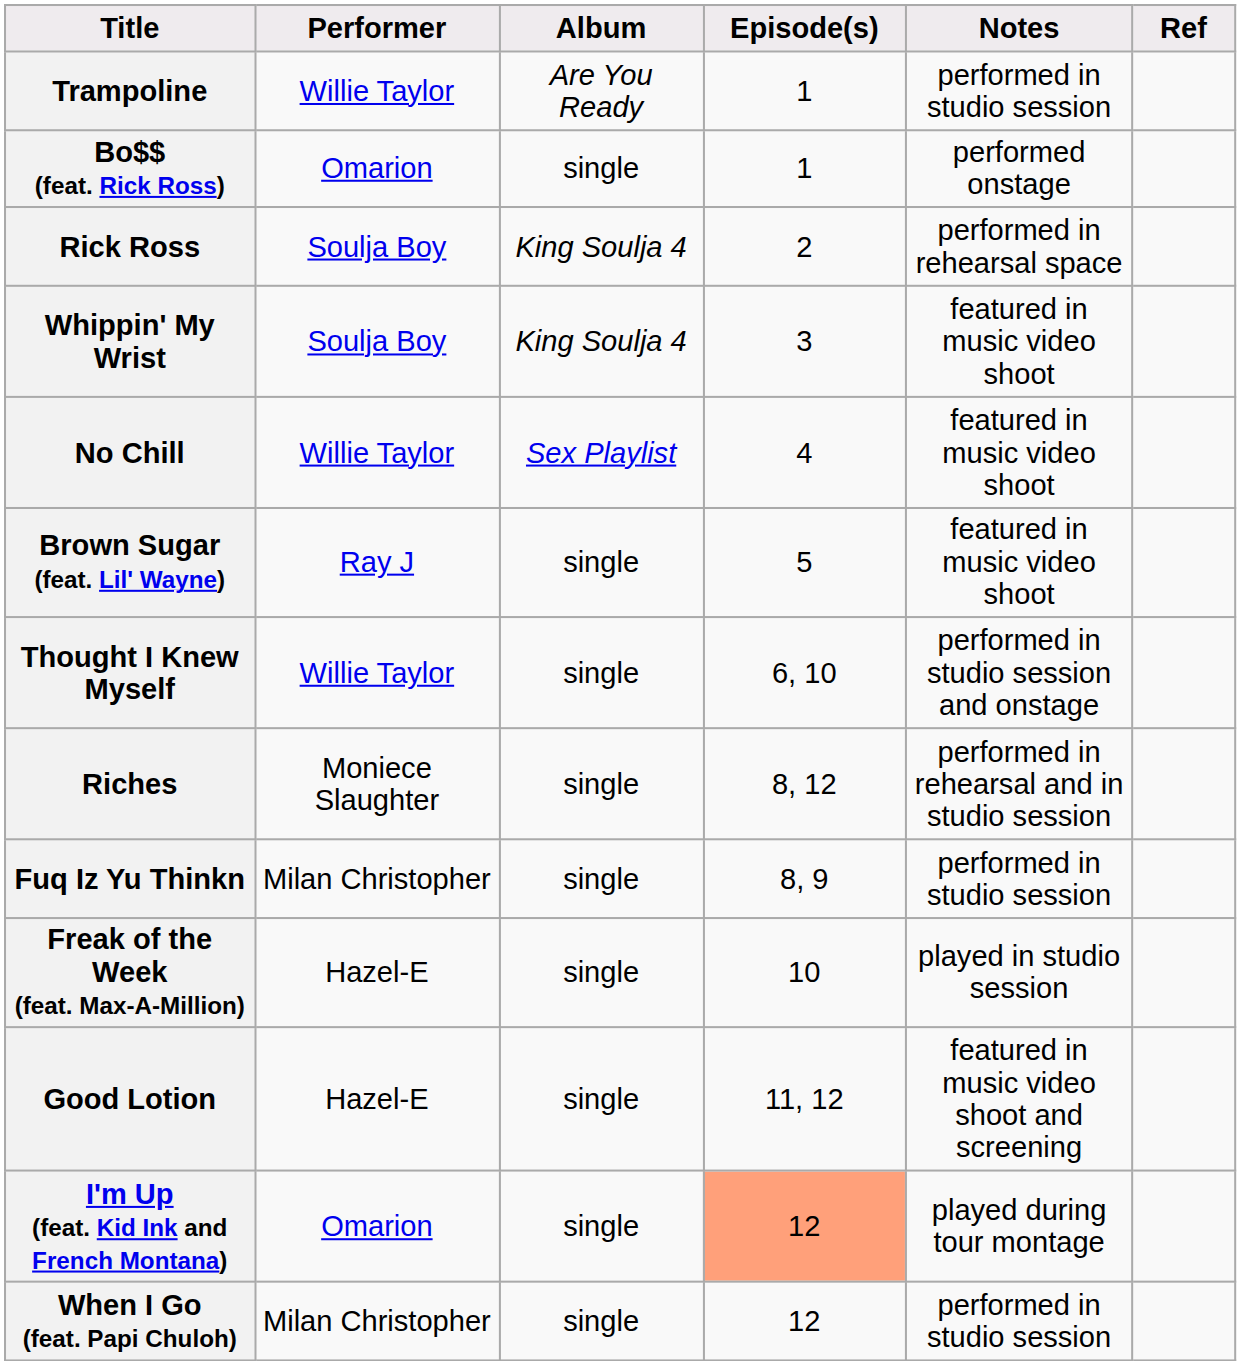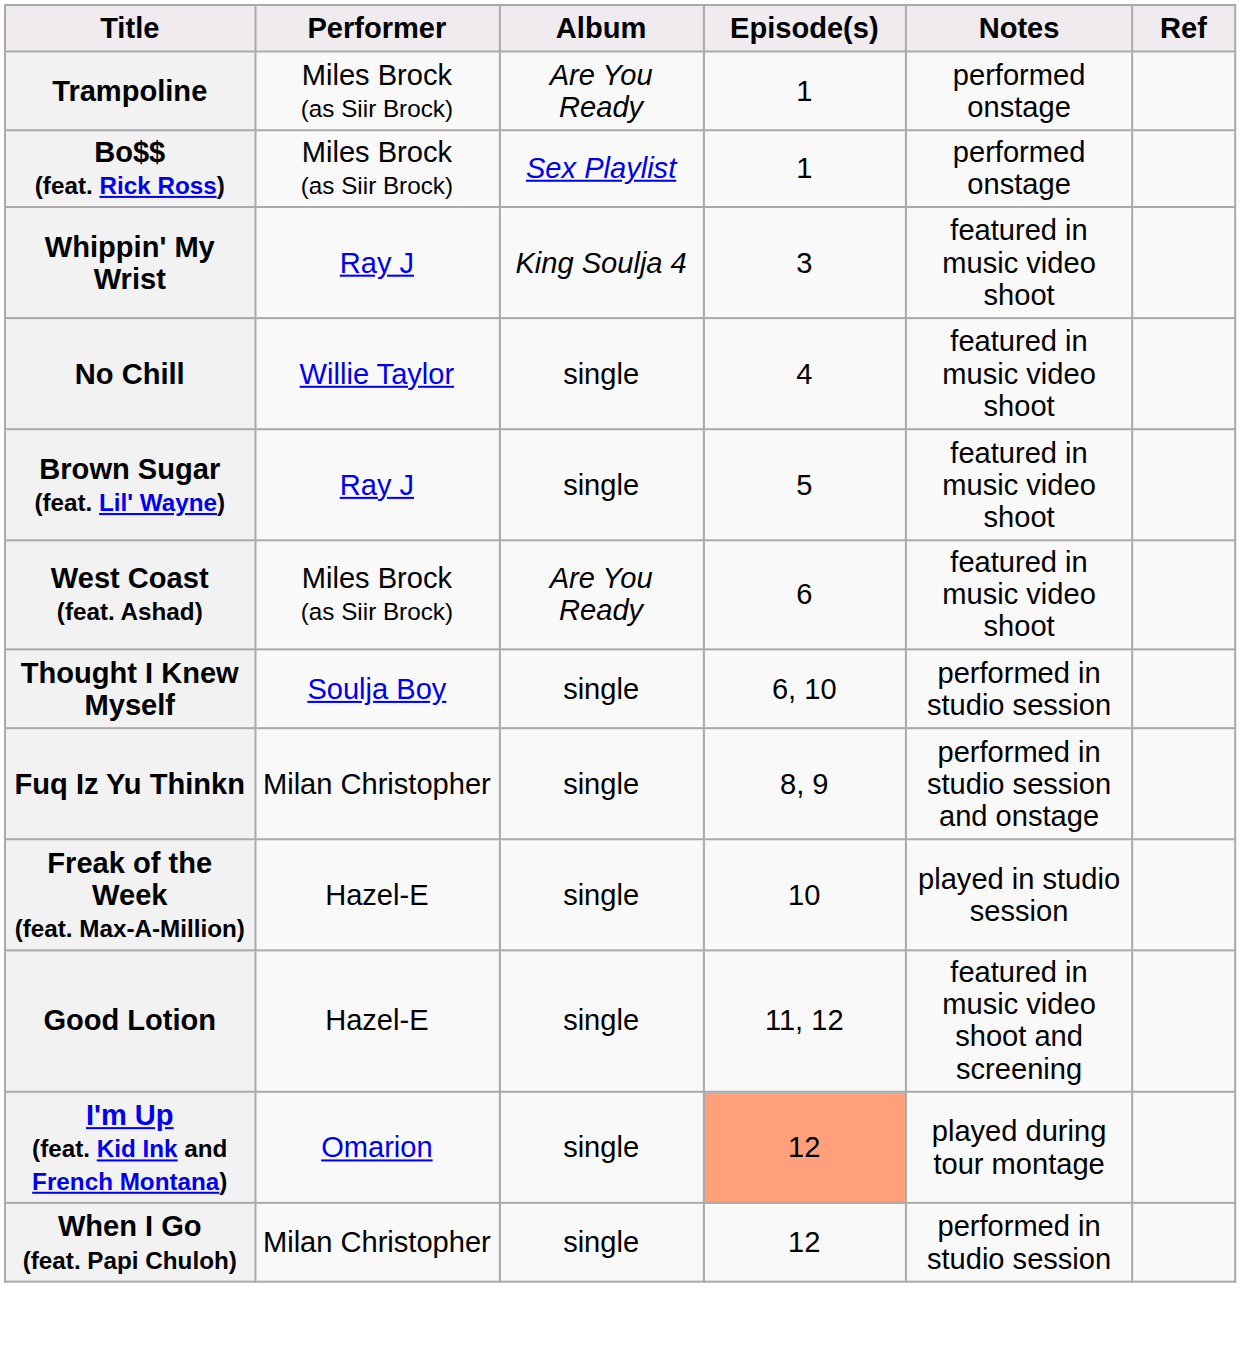Trampoline | Performer: Willie Taylor -> Miles Brock (as Siir Brock)
Trampoline | Notes: performed in studio session -> performed onstage
Bo$$ (feat. Rick Ross) | Performer: Omarion -> Miles Brock (as Siir Brock)
Bo$$ (feat. Rick Ross) | Album: single -> Sex Playlist
- row: Rick Ross | Soulja Boy | King Soulja 4 | 2 | performed in rehearsal space
Whippin' My Wrist | Performer: Soulja Boy -> Ray J
No Chill | Album: Sex Playlist -> single
+ row: West Coast (feat. Ashad) | Miles Brock (as Siir Brock) | Are You Ready | 6 | featured in music video shoot
Thought I Knew Myself | Performer: Willie Taylor -> Soulja Boy
Thought I Knew Myself | Notes: performed in studio session and onstage -> performed in studio session
- row: Riches | Moniece Slaughter | single | 8, 12 | performed in rehearsal and in studio session
Fuq Iz Yu Thinkn | Notes: performed in studio session -> performed in studio session and onstage
